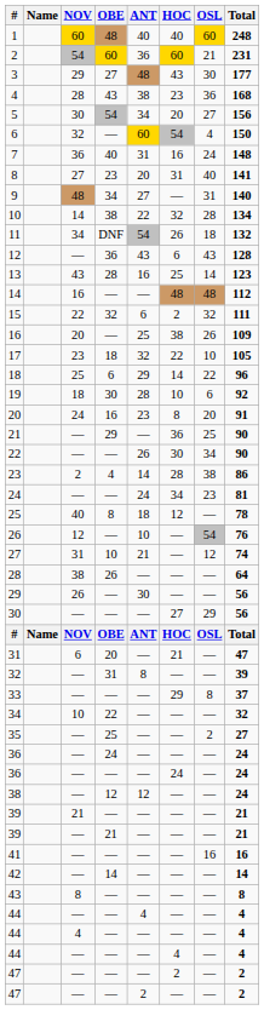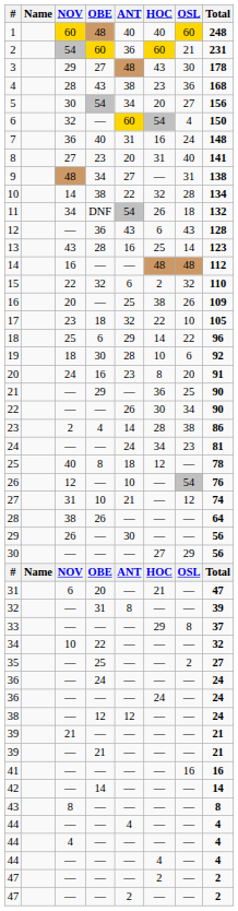3 | Total: 177 -> 178
9 | Total: 140 -> 138
15 | Total: 111 -> 110
